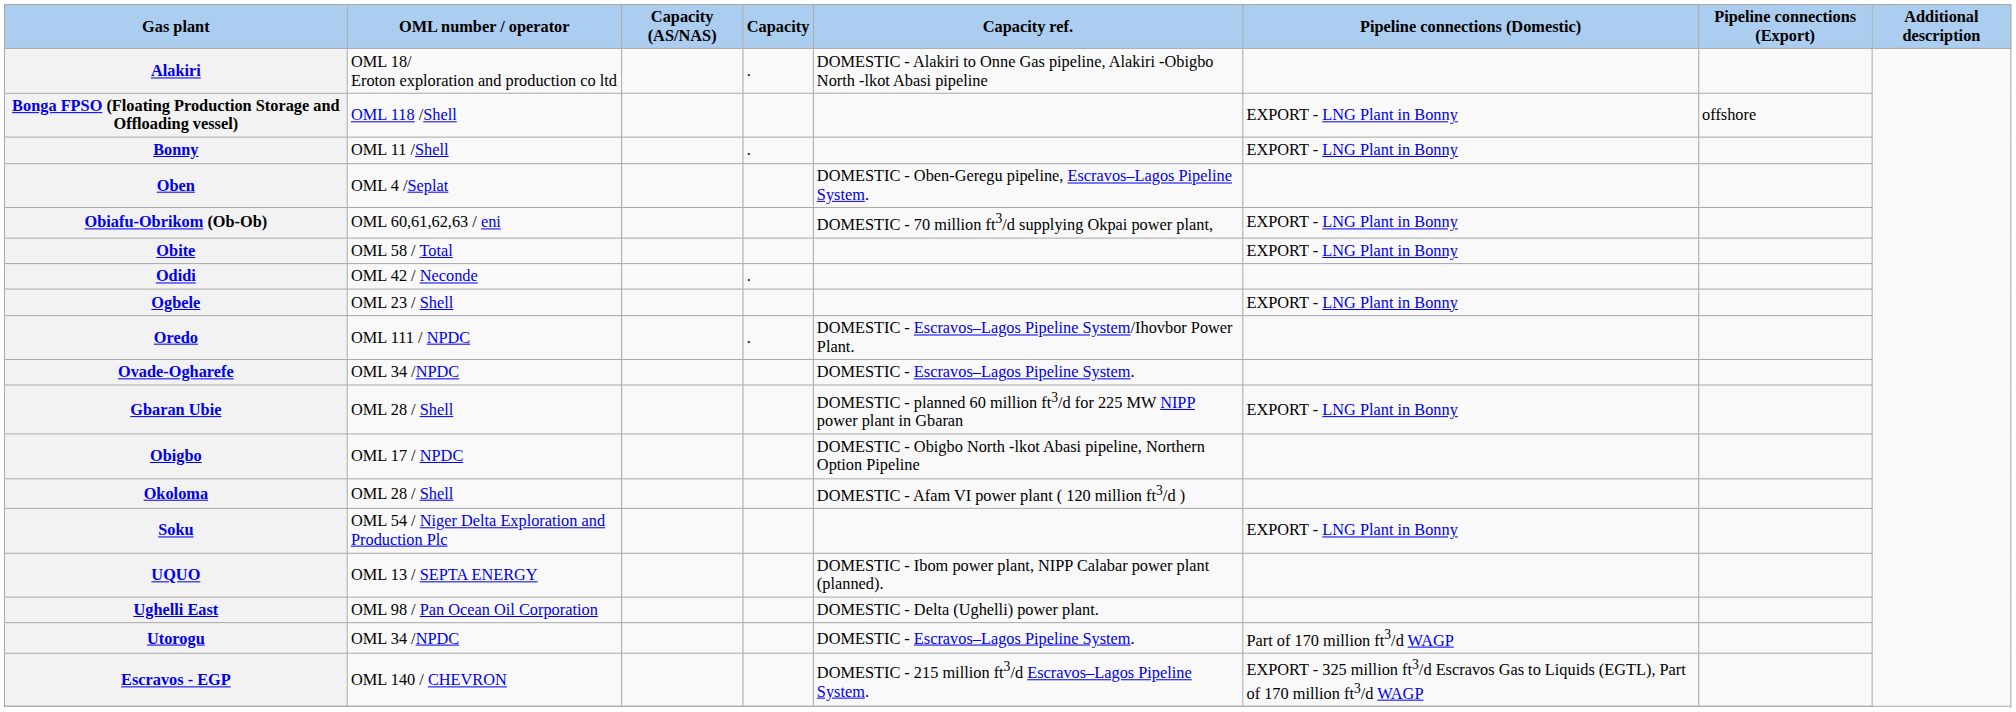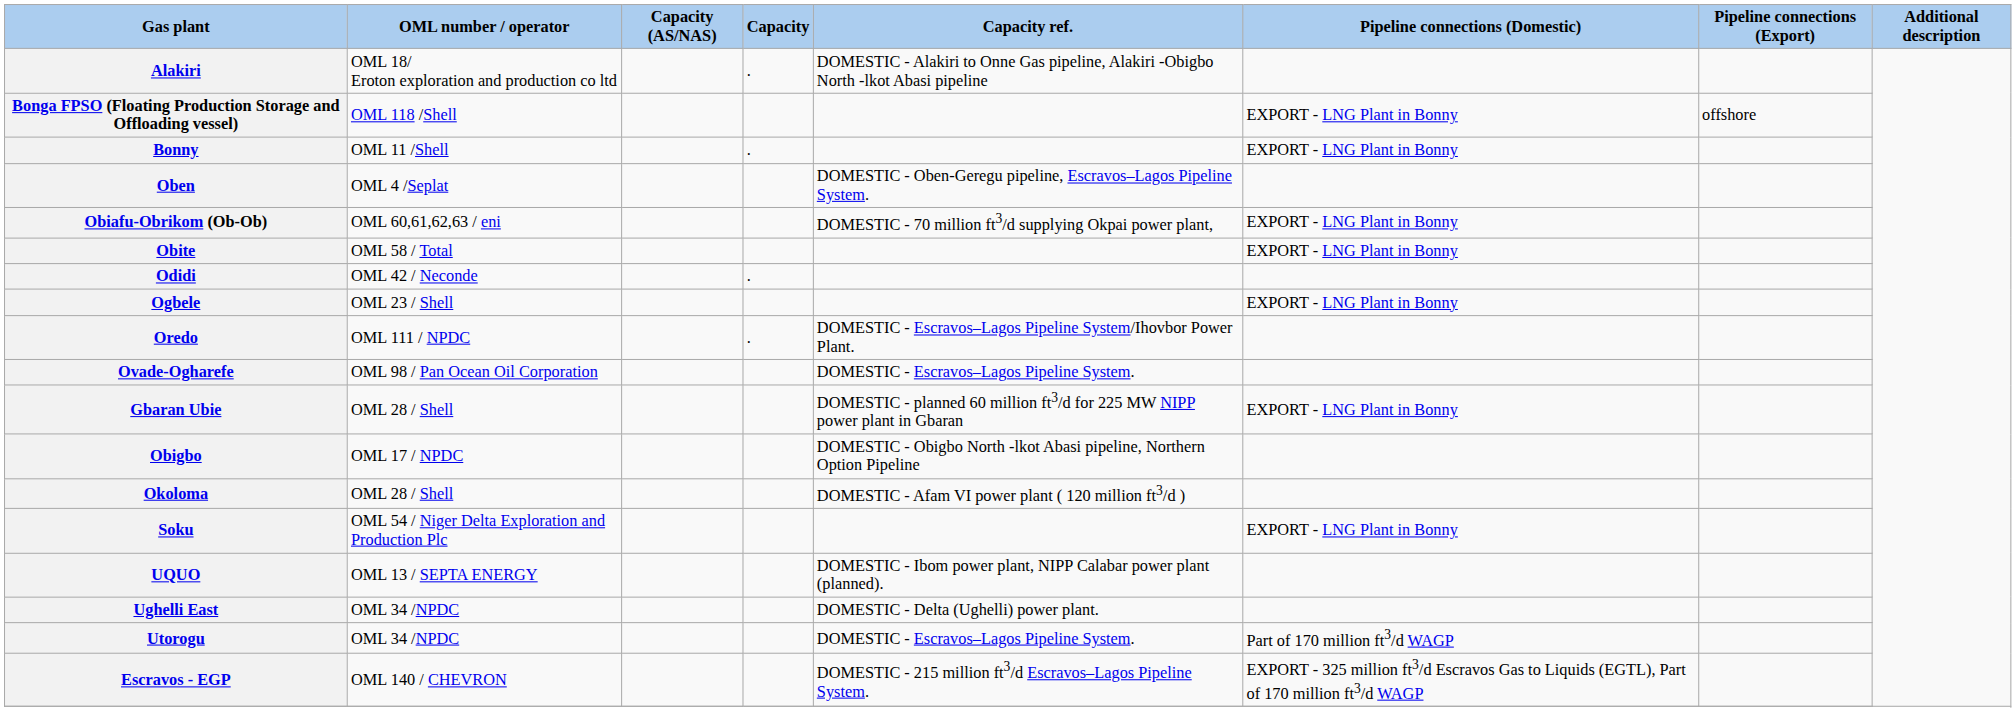Ovade-Ogharefe | OML number / operator: OML 34 /NPDC -> OML 98 / Pan Ocean Oil Corporation
Ughelli East | OML number / operator: OML 98 / Pan Ocean Oil Corporation -> OML 34 /NPDC
